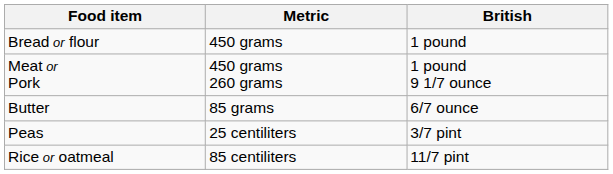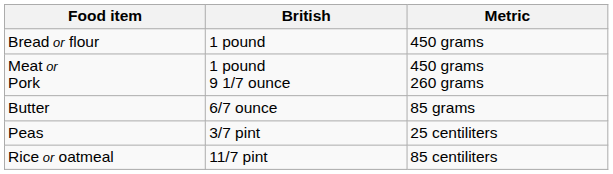columns swapped: British <-> Metric
